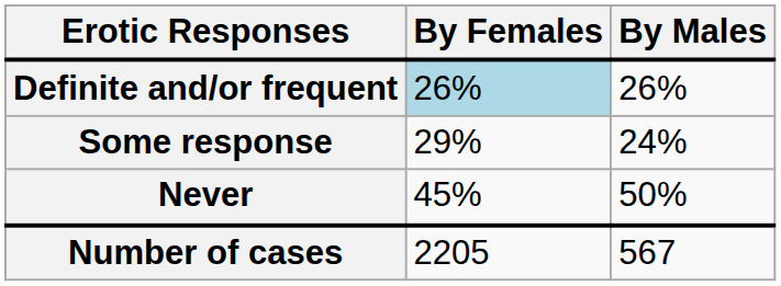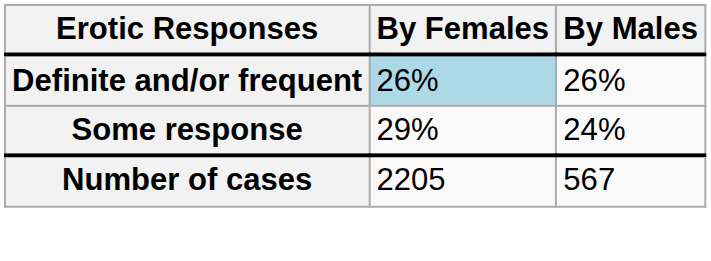- row: Never | 45% | 50%
